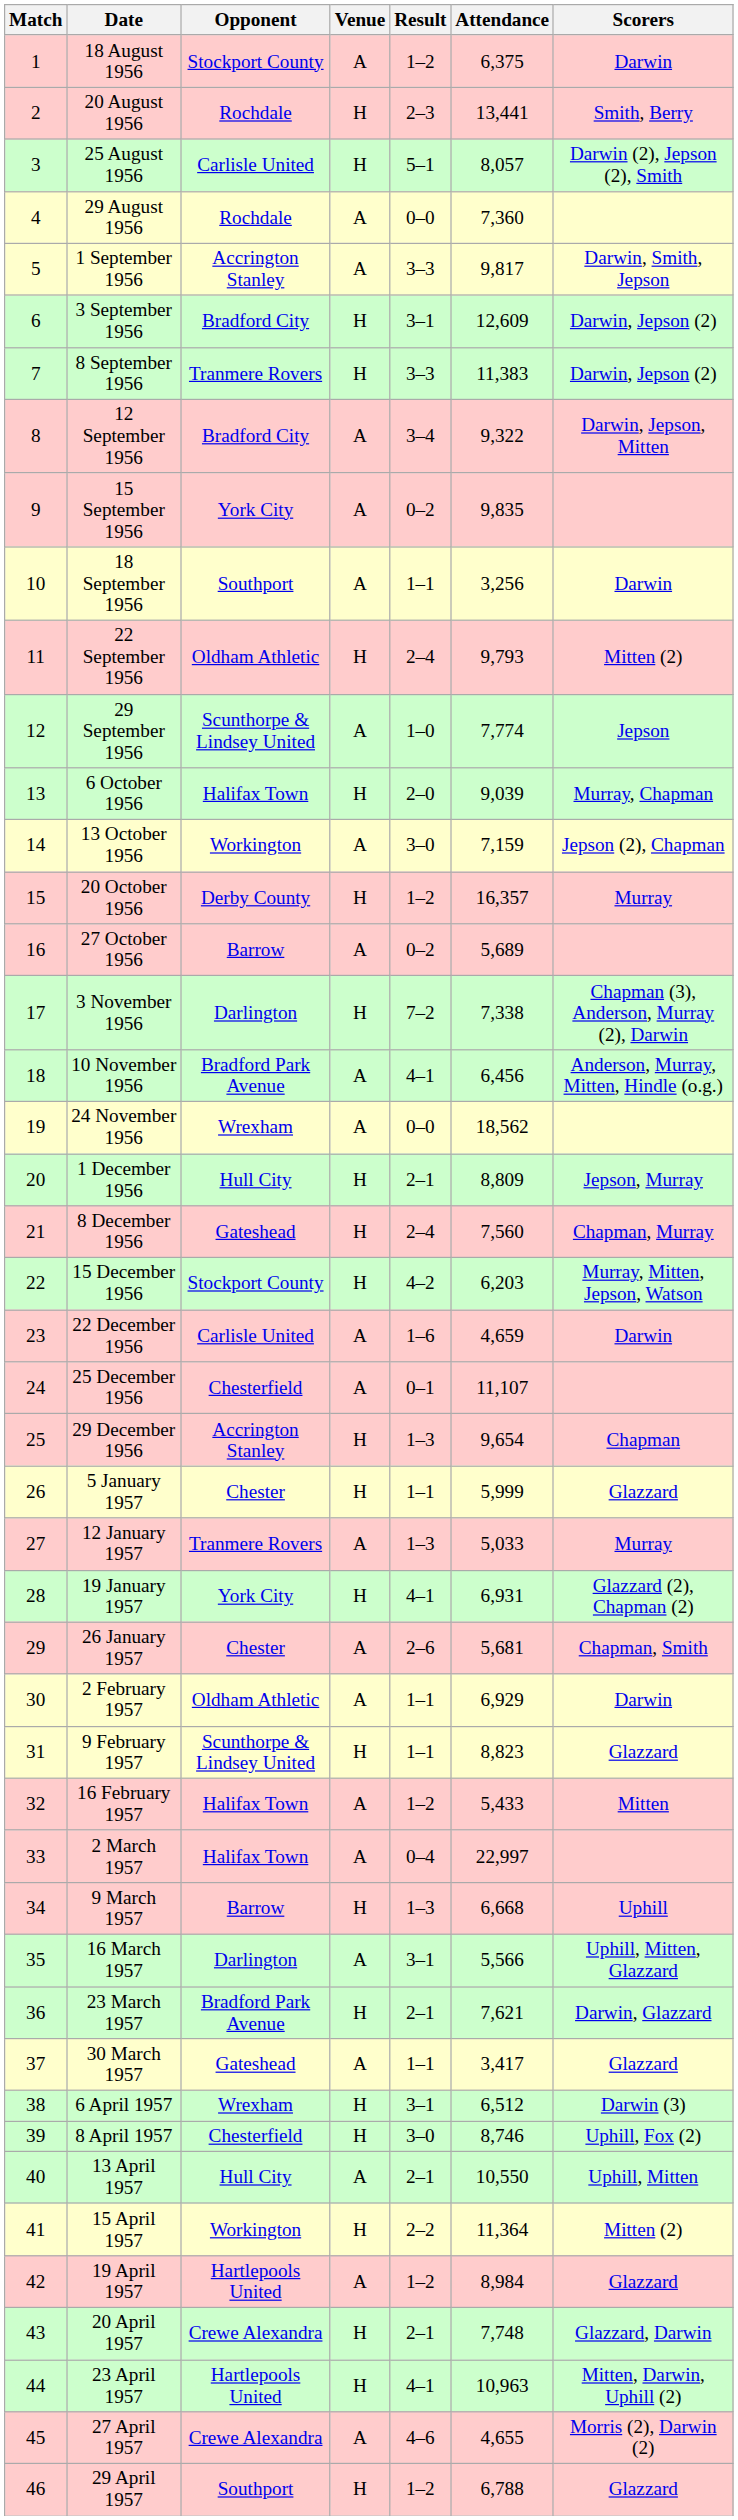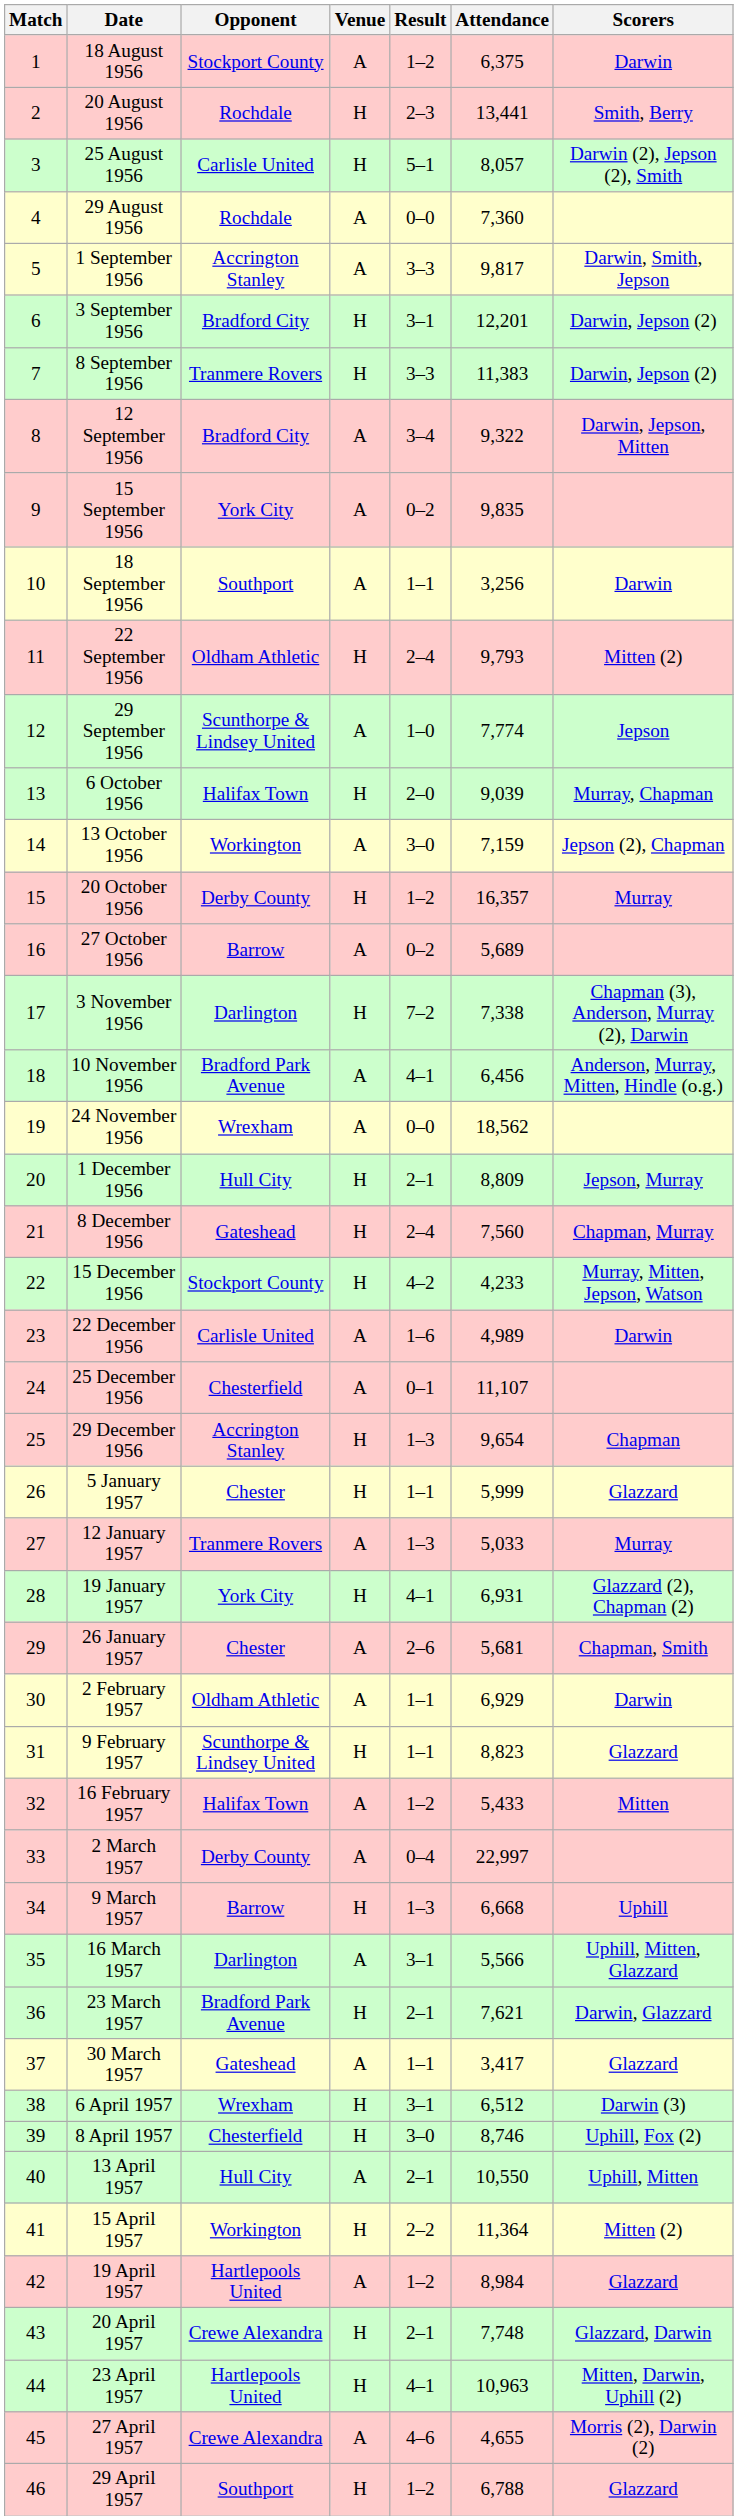3 September 1956 | Attendance: 12,609 -> 12,201
15 December 1956 | Attendance: 6,203 -> 4,233
22 December 1956 | Attendance: 4,659 -> 4,989
2 March 1957 | Opponent: Halifax Town -> Derby County
